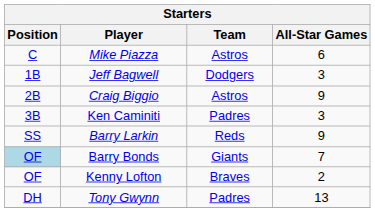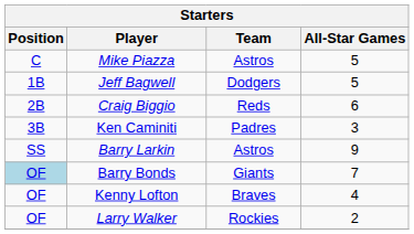Mike Piazza | All-Star Games: 6 -> 5
Jeff Bagwell | All-Star Games: 3 -> 5
Craig Biggio | Team: Astros -> Reds
Craig Biggio | All-Star Games: 9 -> 6
Barry Larkin | Team: Reds -> Astros
Kenny Lofton | All-Star Games: 2 -> 4
+ row: OF | Larry Walker | Rockies | 2
- row: DH | Tony Gwynn | Padres | 13
